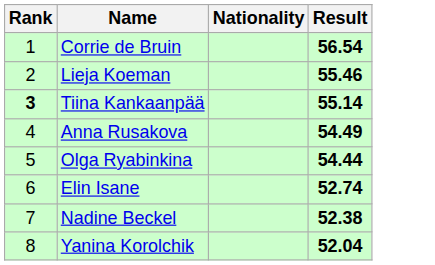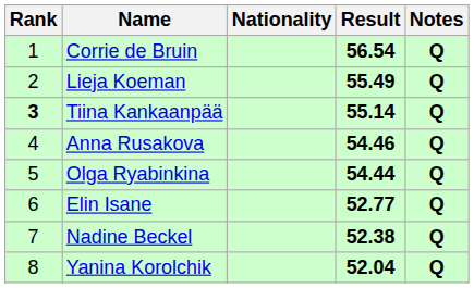+ column: Notes | Q | Q | Q | Q | Q | Q | Q | Q
Lieja Koeman | Result: 55.46 -> 55.49
Anna Rusakova | Result: 54.49 -> 54.46
Elin Isane | Result: 52.74 -> 52.77
